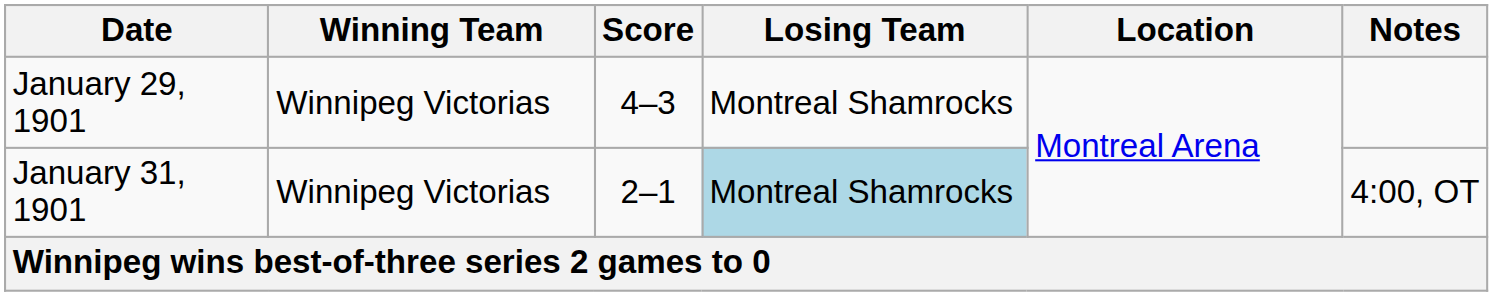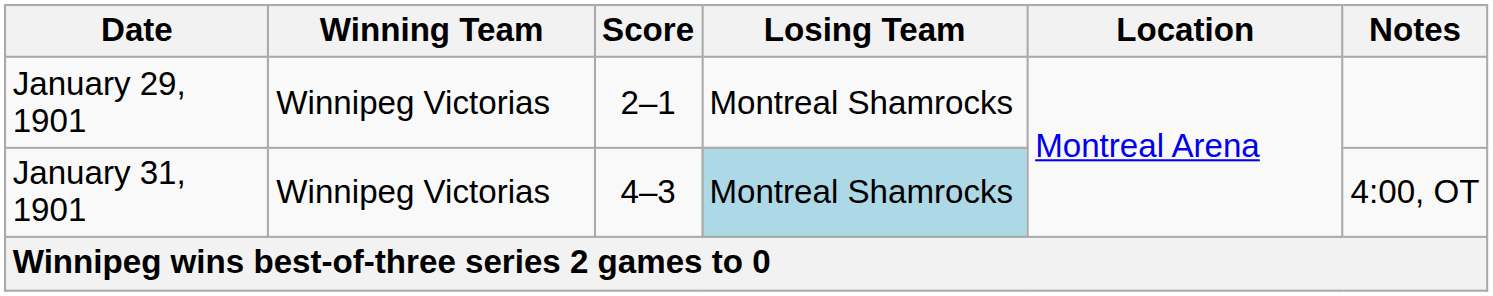January 29, 1901 | Score: 4–3 -> 2–1
January 31, 1901 | Score: 2–1 -> 4–3
